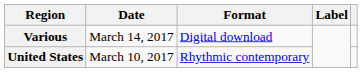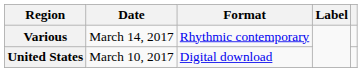Various | Format: Digital download -> Rhythmic contemporary
United States | Format: Rhythmic contemporary -> Digital download
